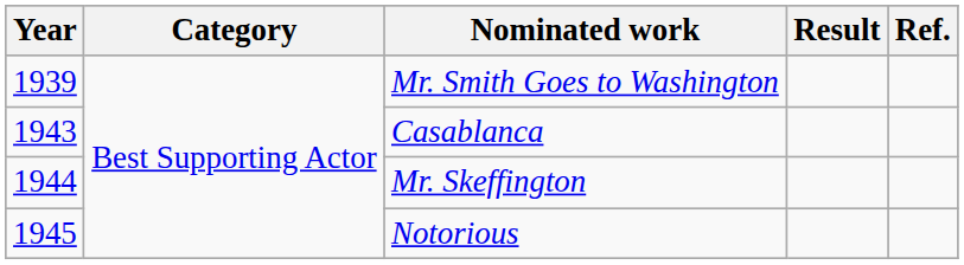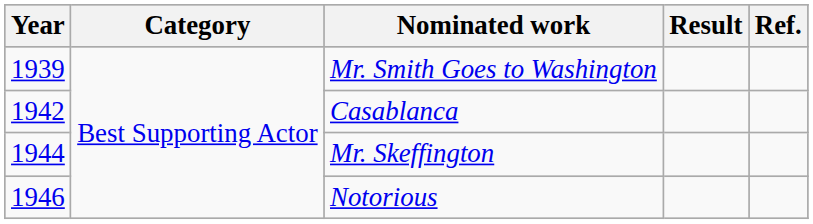Casablanca | Year: 1943 -> 1942
Notorious | Year: 1945 -> 1946
